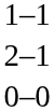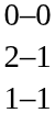rows swapped: 1–1 <-> 0–0
